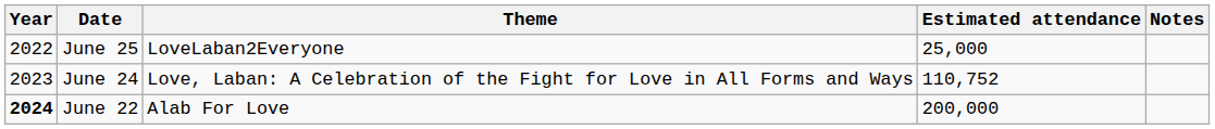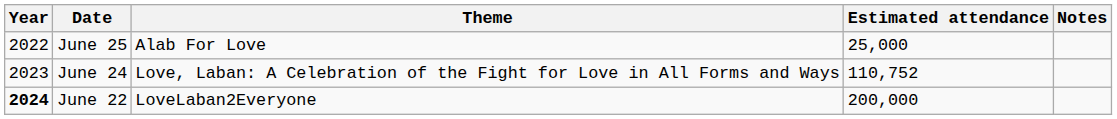June 25 | Theme: LoveLaban2Everyone -> Alab For Love
June 22 | Theme: Alab For Love -> LoveLaban2Everyone
